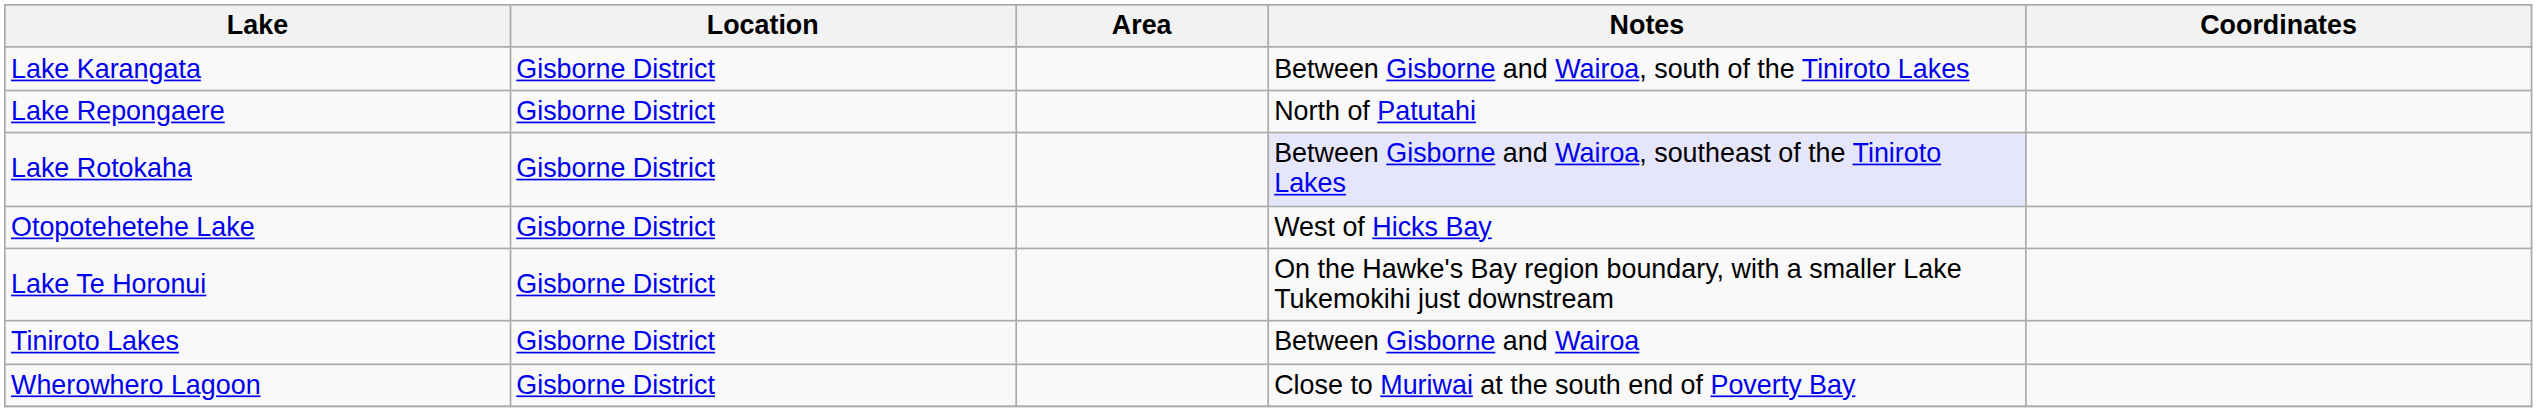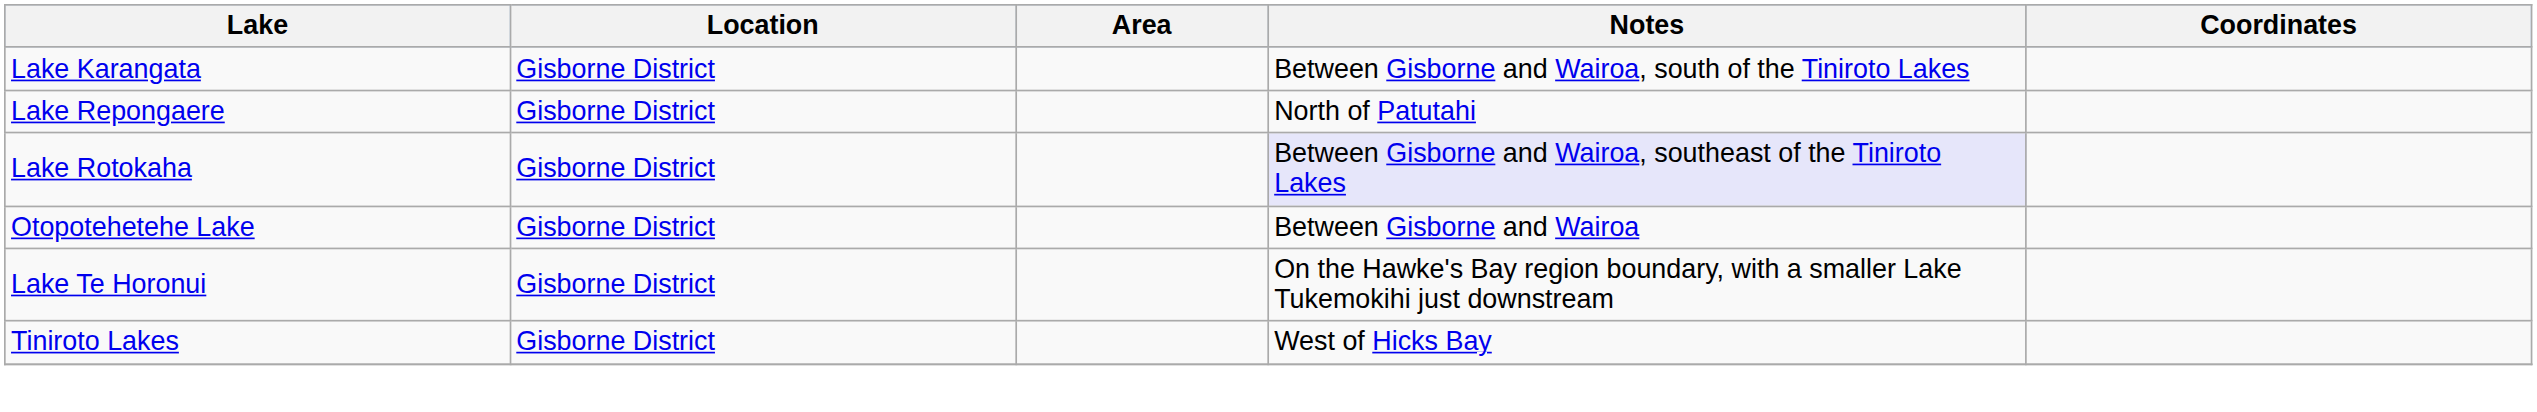Otopotehetehe Lake | Notes: West of Hicks Bay -> Between Gisborne and Wairoa
Tiniroto Lakes | Notes: Between Gisborne and Wairoa -> West of Hicks Bay
- row: Wherowhero Lagoon | Gisborne District | Close to Muriwai at the south end of Poverty Bay
